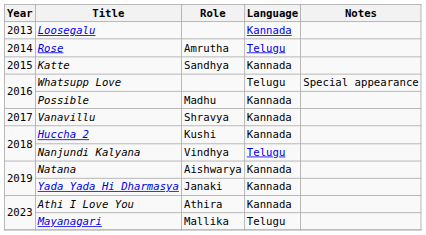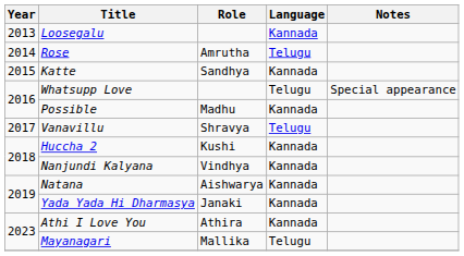Vanavillu | Language: Kannada -> Telugu
Nanjundi Kalyana | Language: Telugu -> Kannada
